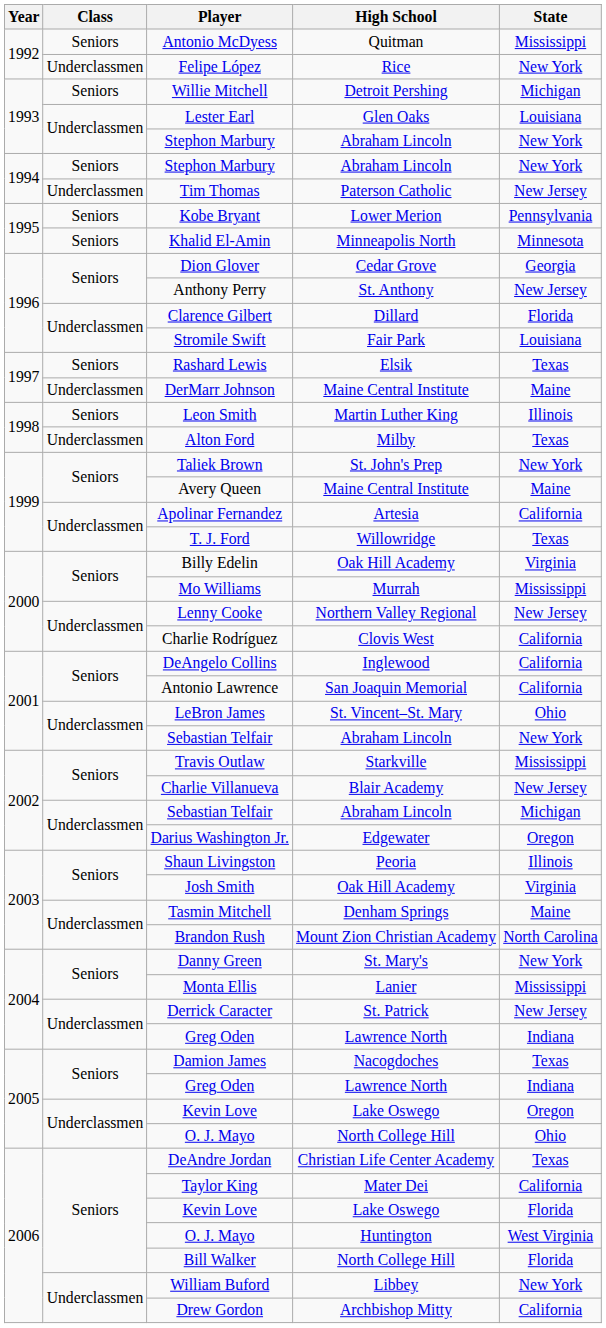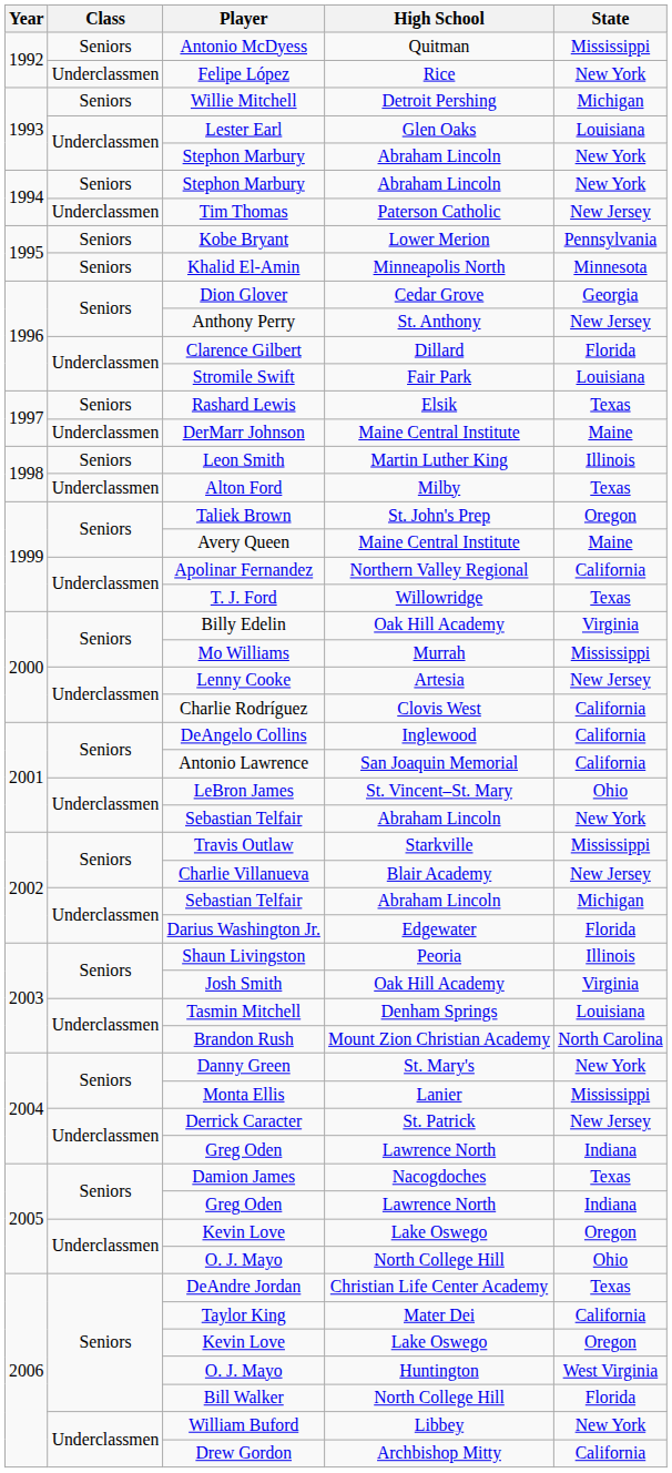Taliek Brown | State: New York -> Oregon
Apolinar Fernandez | High School: Artesia -> Northern Valley Regional
Lenny Cooke | High School: Northern Valley Regional -> Artesia
Darius Washington Jr. | State: Oregon -> Florida
Tasmin Mitchell | State: Maine -> Louisiana
2006 / Kevin Love | State: Florida -> Oregon
